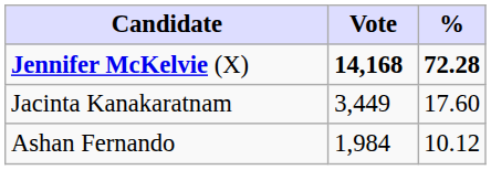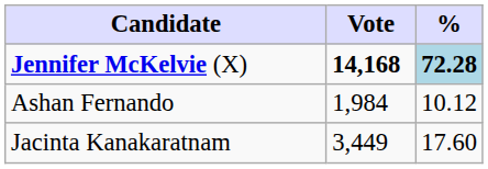Jennifer McKelvie (X) | %: no background -> lightblue background
rows swapped: Jacinta Kanakaratnam <-> Ashan Fernando
